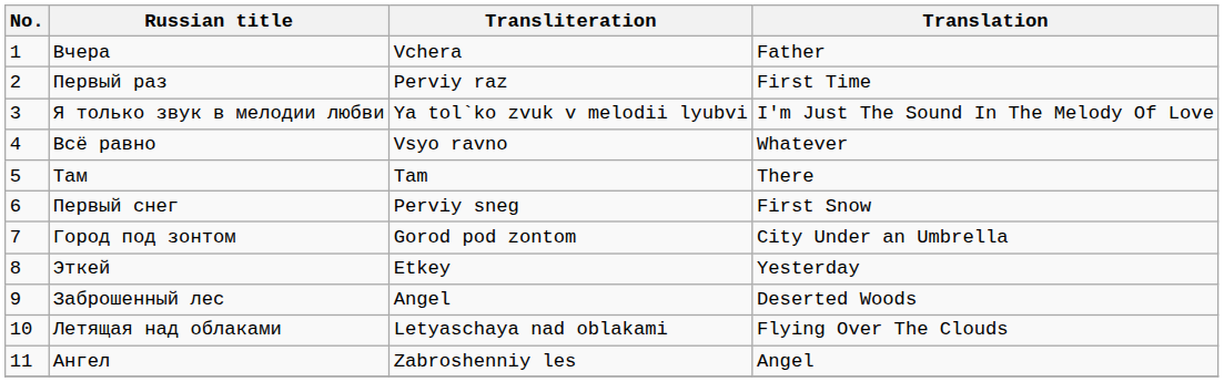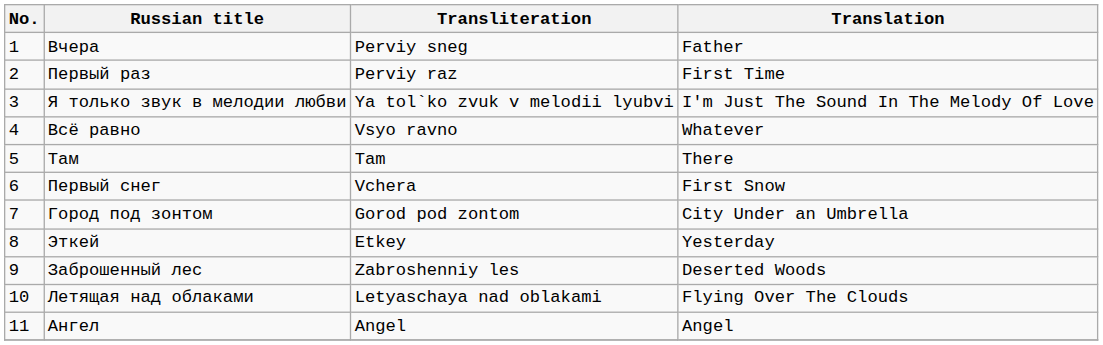Вчера | Transliteration: Vchera -> Perviy sneg
Первый снег | Transliteration: Perviy sneg -> Vchera
Заброшенный лес | Transliteration: Angel -> Zabroshenniy les
Ангел | Transliteration: Zabroshenniy les -> Angel
